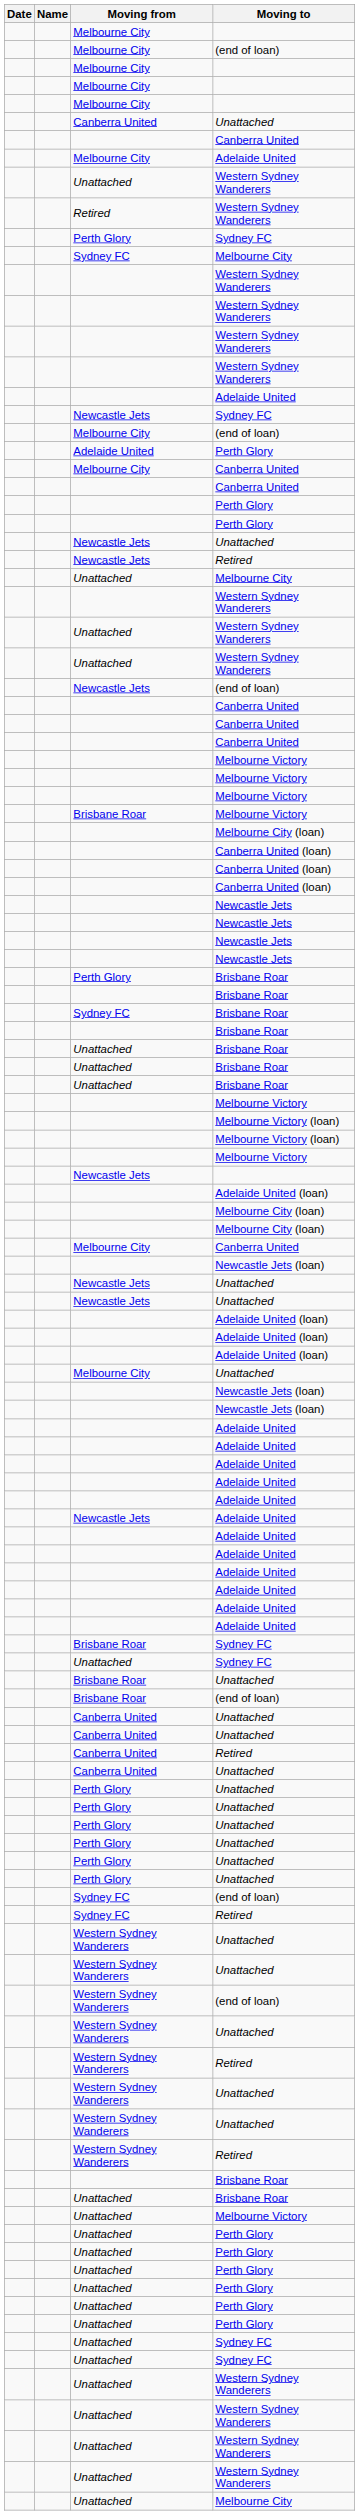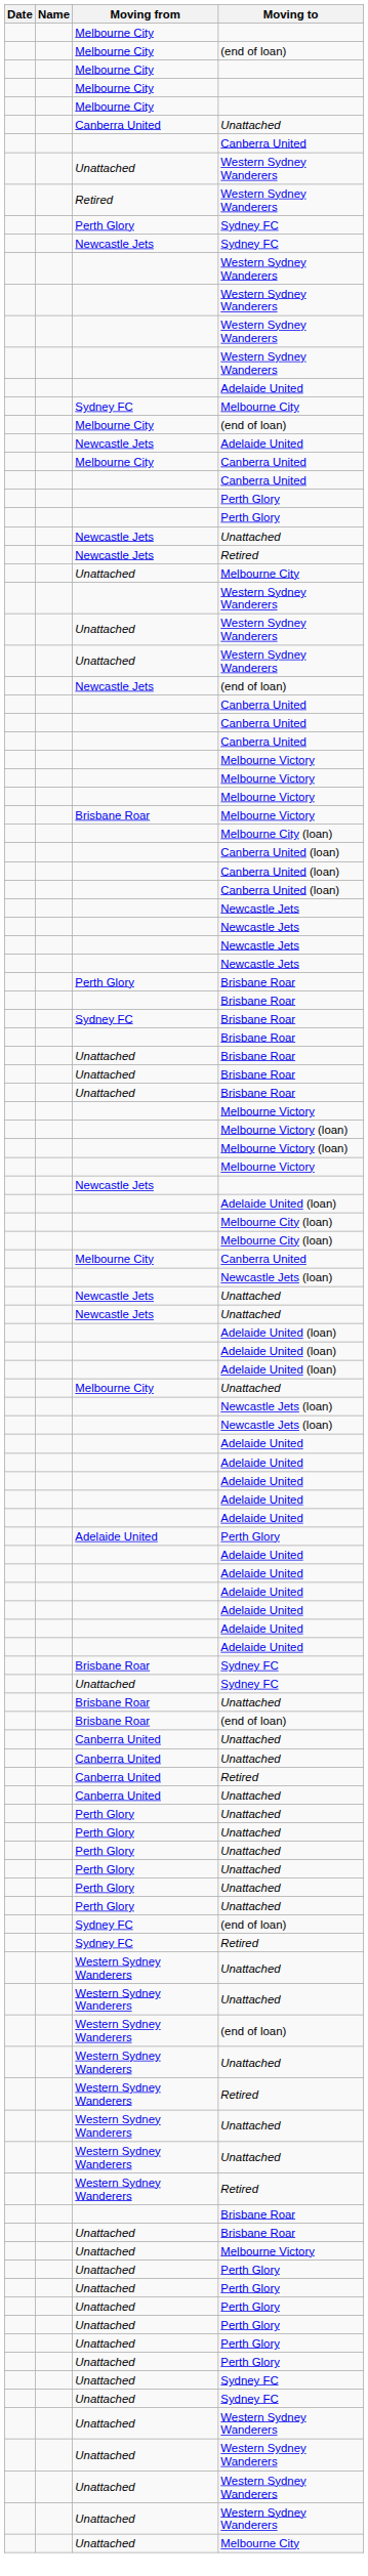- row: Melbourne City | Adelaide United
rows swapped: Newcastle Jets / Sydney FC <-> Sydney FC / Melbourne City
rows swapped: Adelaide United / Perth Glory <-> Newcastle Jets / Adelaide United
